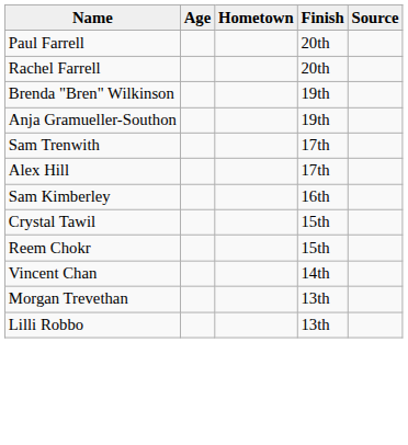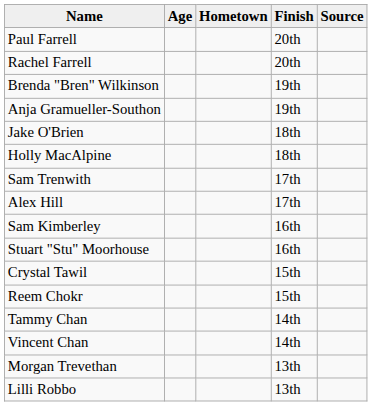+ row: Jake O'Brien | 18th
+ row: Holly MacAlpine | 18th
+ row: Stuart "Stu" Moorhouse | 16th
+ row: Tammy Chan | 14th
